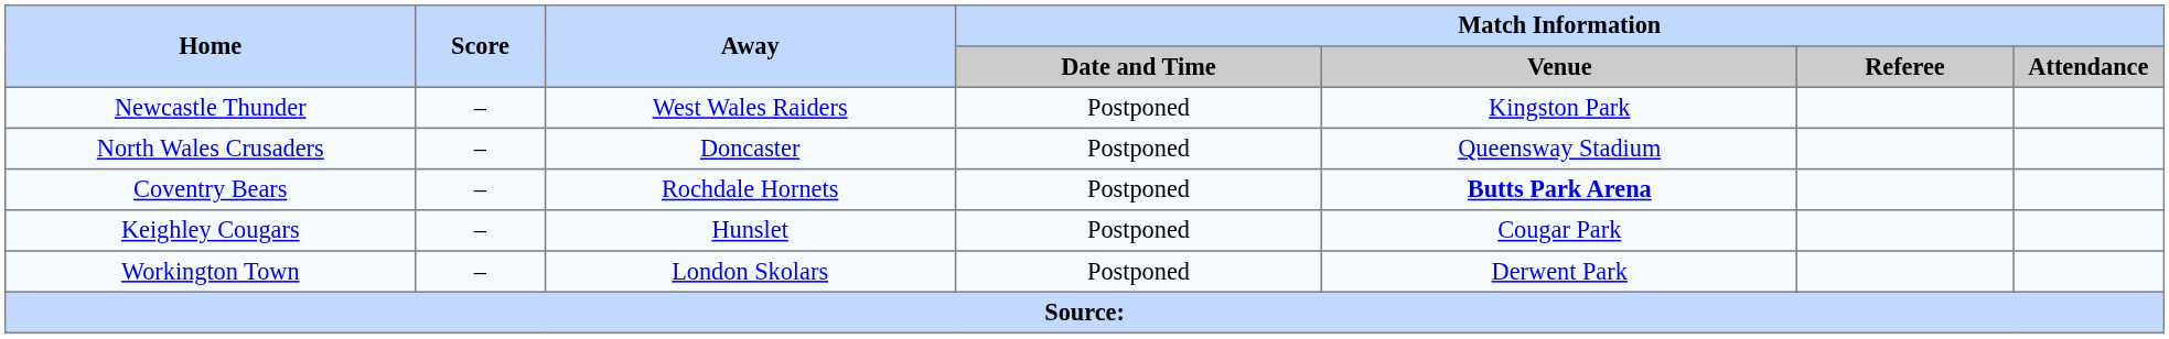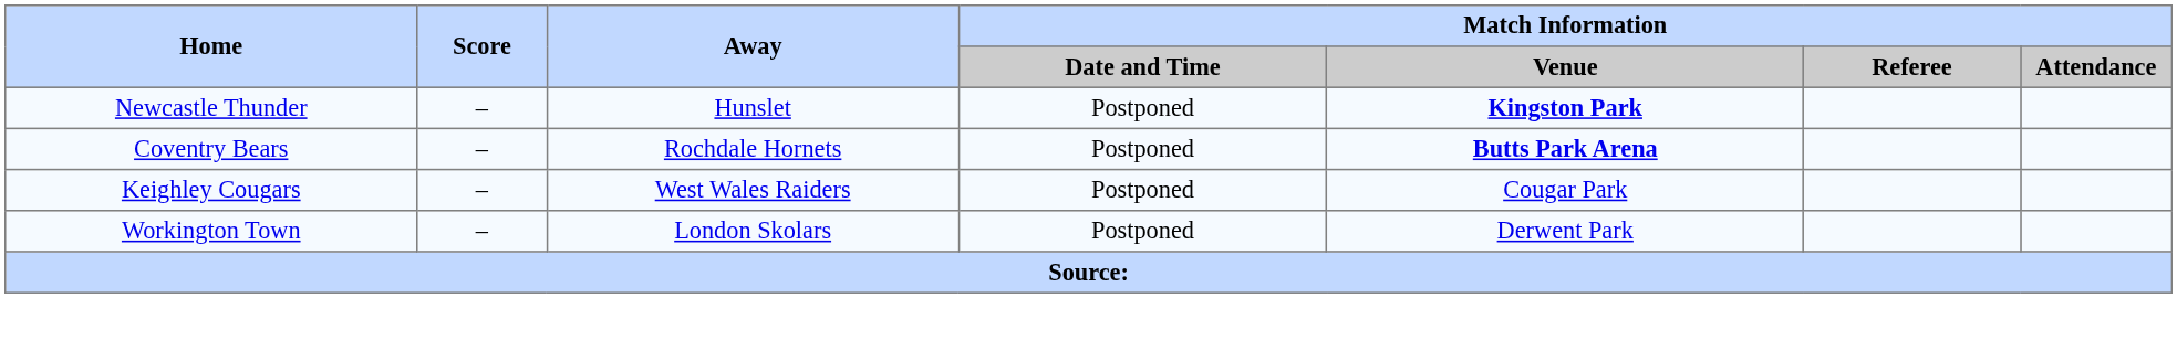Newcastle Thunder | Away: West Wales Raiders -> Hunslet
Newcastle Thunder | Match Information / Venue: normal -> bold
- row: North Wales Crusaders | – | Doncaster | Postponed | Queensway Stadium
Keighley Cougars | Away: Hunslet -> West Wales Raiders
